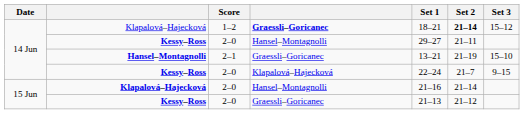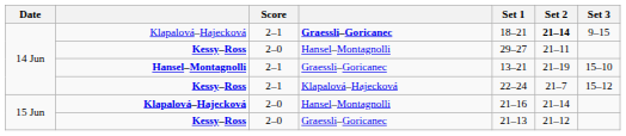Klapalová–Hajecková / Graessli–Goricanec | Score: 1–2 -> 2–1
Klapalová–Hajecková / Graessli–Goricanec | Set 3: 15–12 -> 9–15
Kessy–Ross / Klapalová–Hajecková | Score: 2–0 -> 2–1
Kessy–Ross / Klapalová–Hajecková | Set 3: 9–15 -> 15–12
